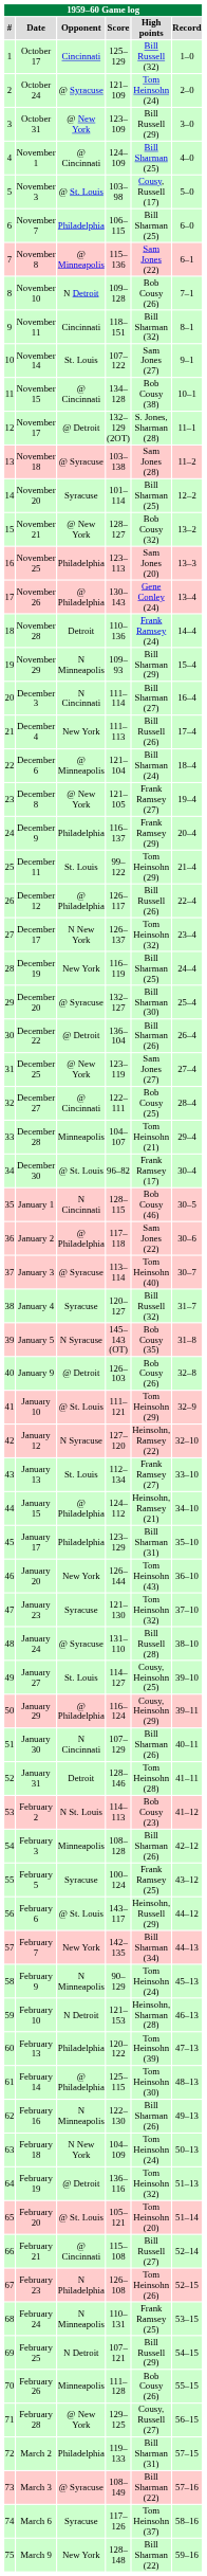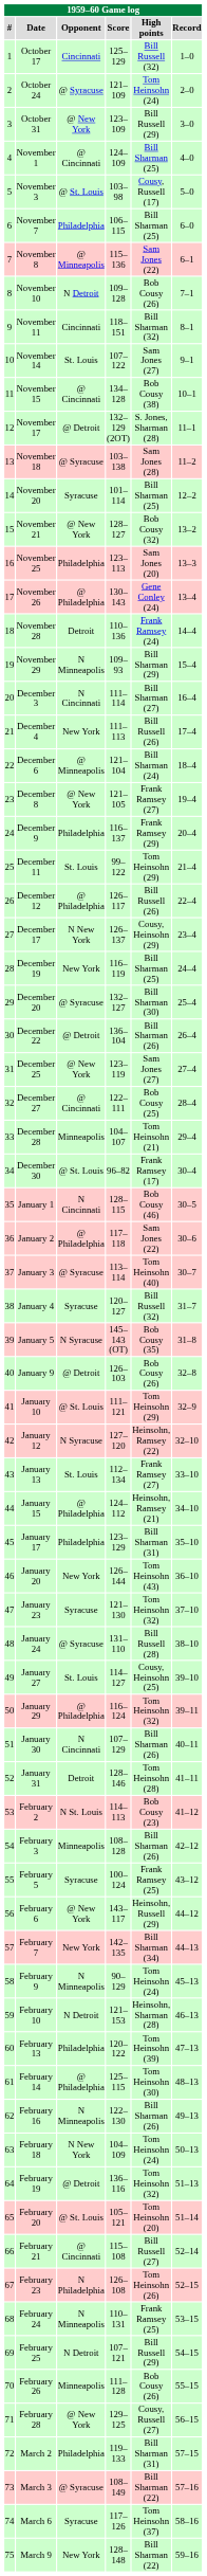December 17 | High points: Tom Heinsohn (32) -> Cousy, Heinsohn (29)
January 29 | High points: Cousy, Heinsohn (29) -> Tom Heinsohn (32)
February 6 | Opponent: @ St. Louis -> @ New York
